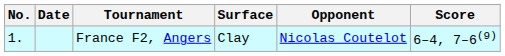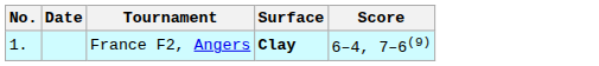- column: Opponent | Nicolas Coutelot
France F2, Angers | Surface: normal -> bold
